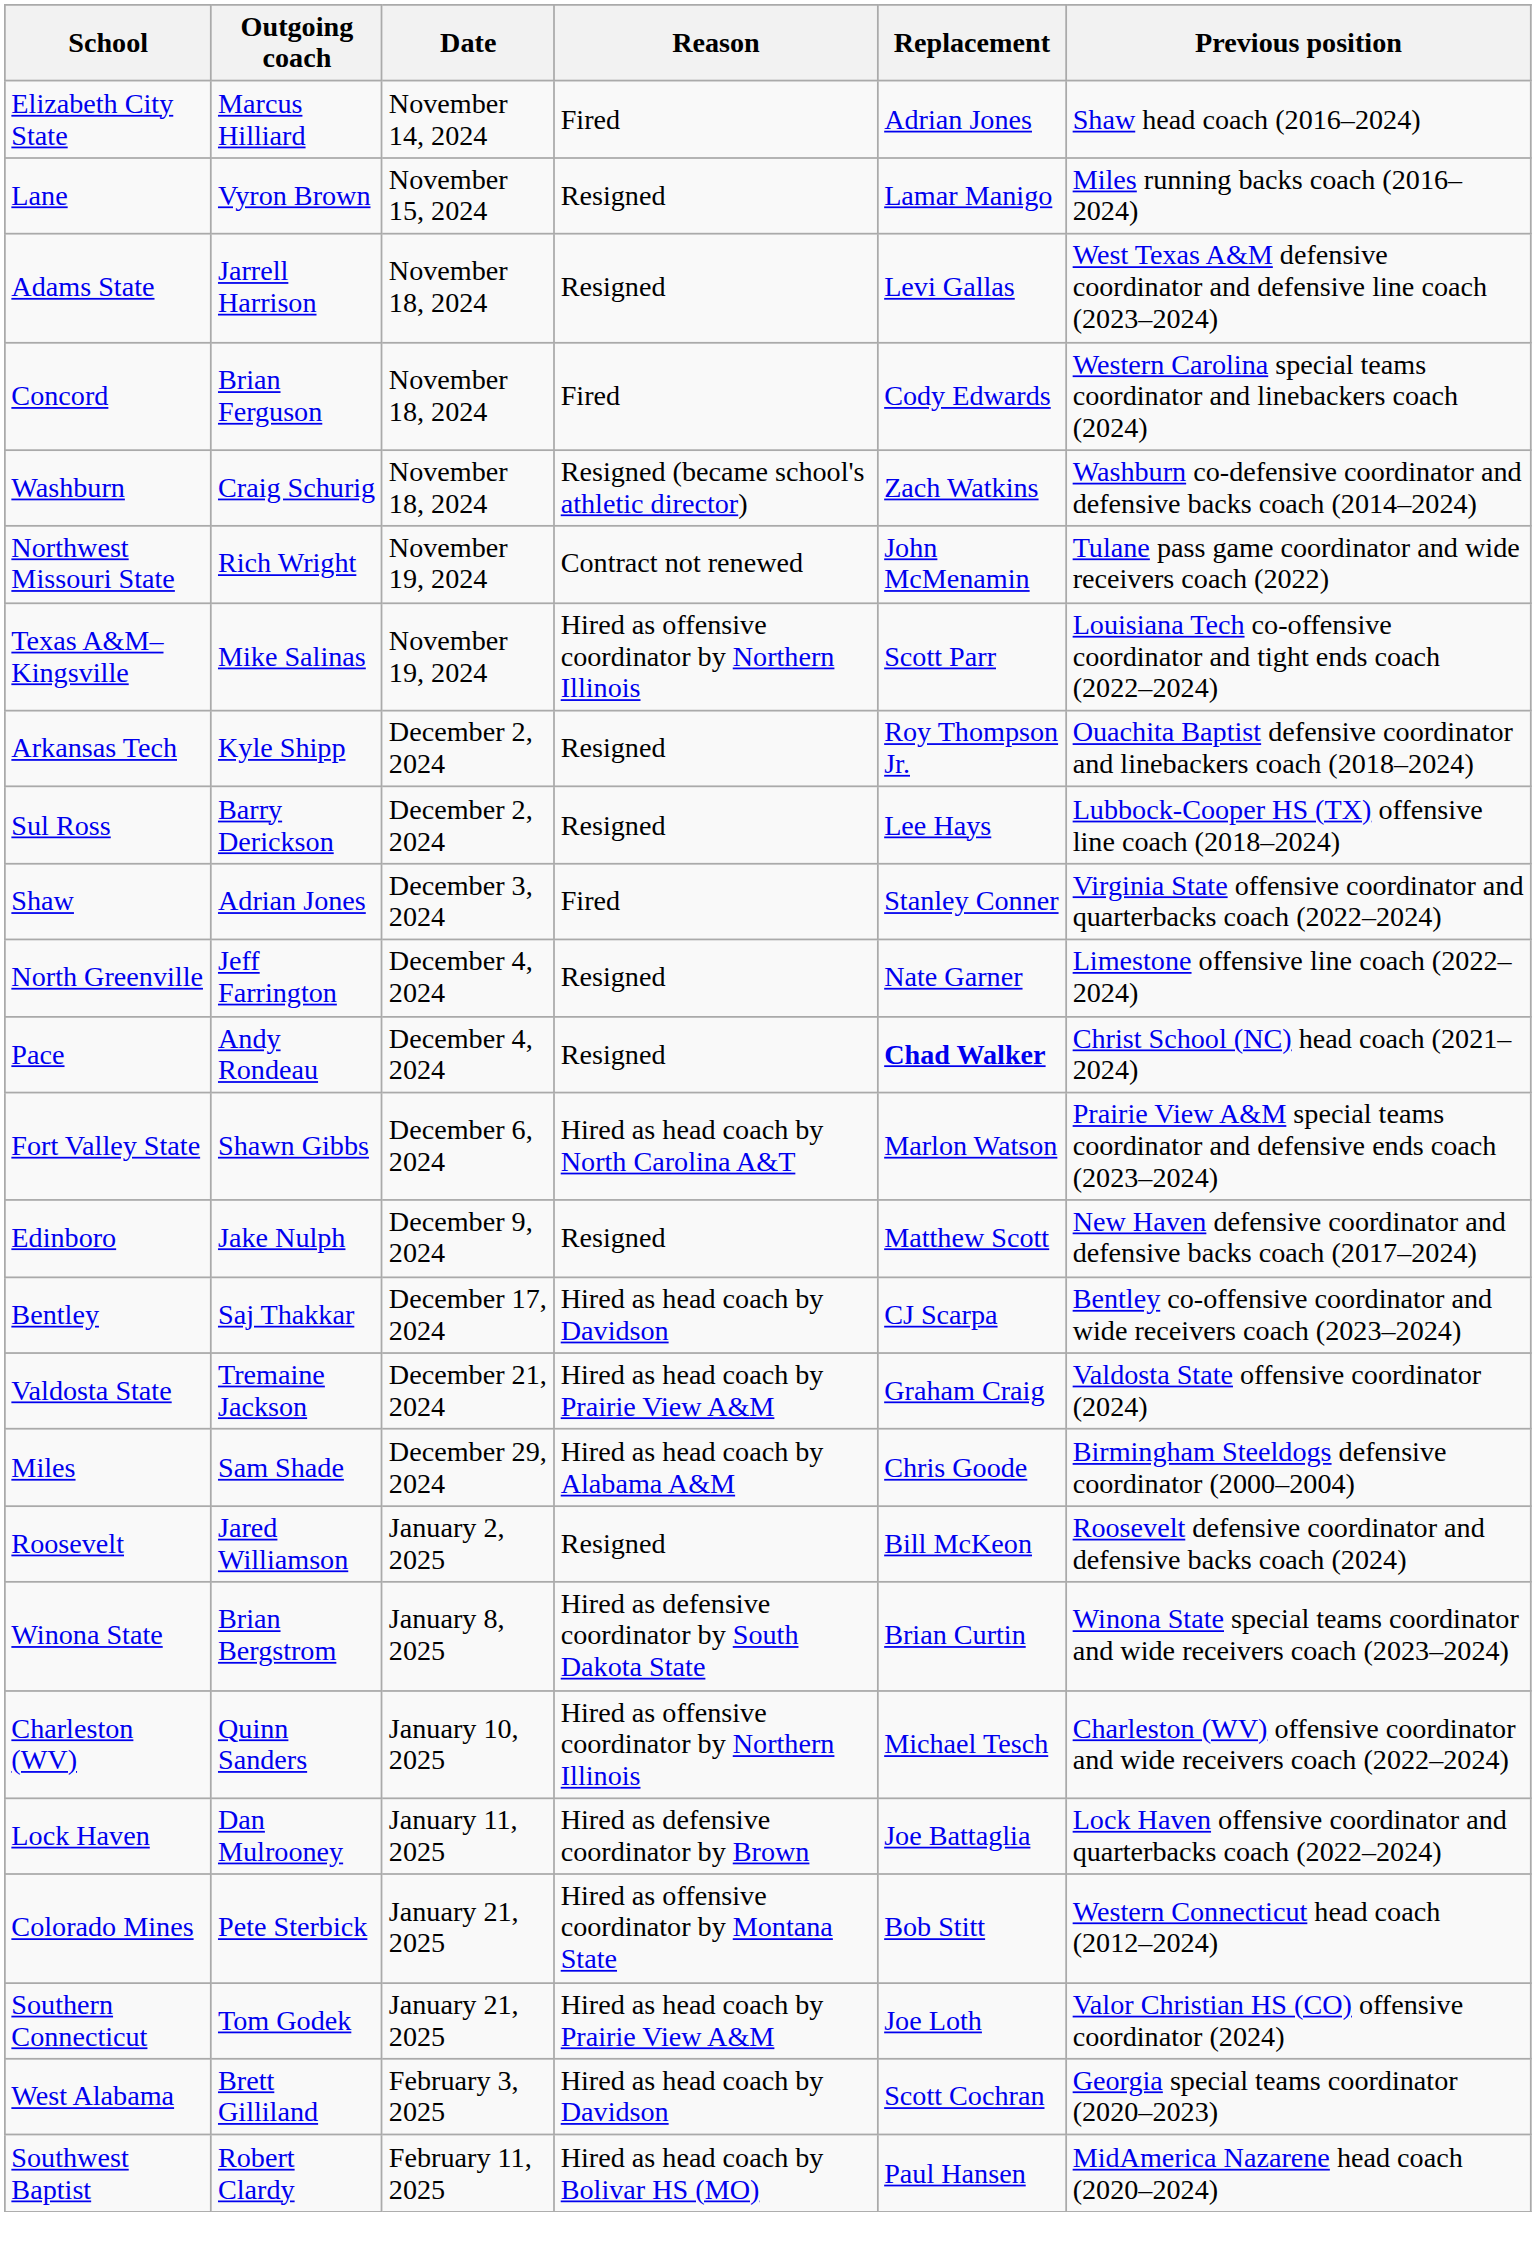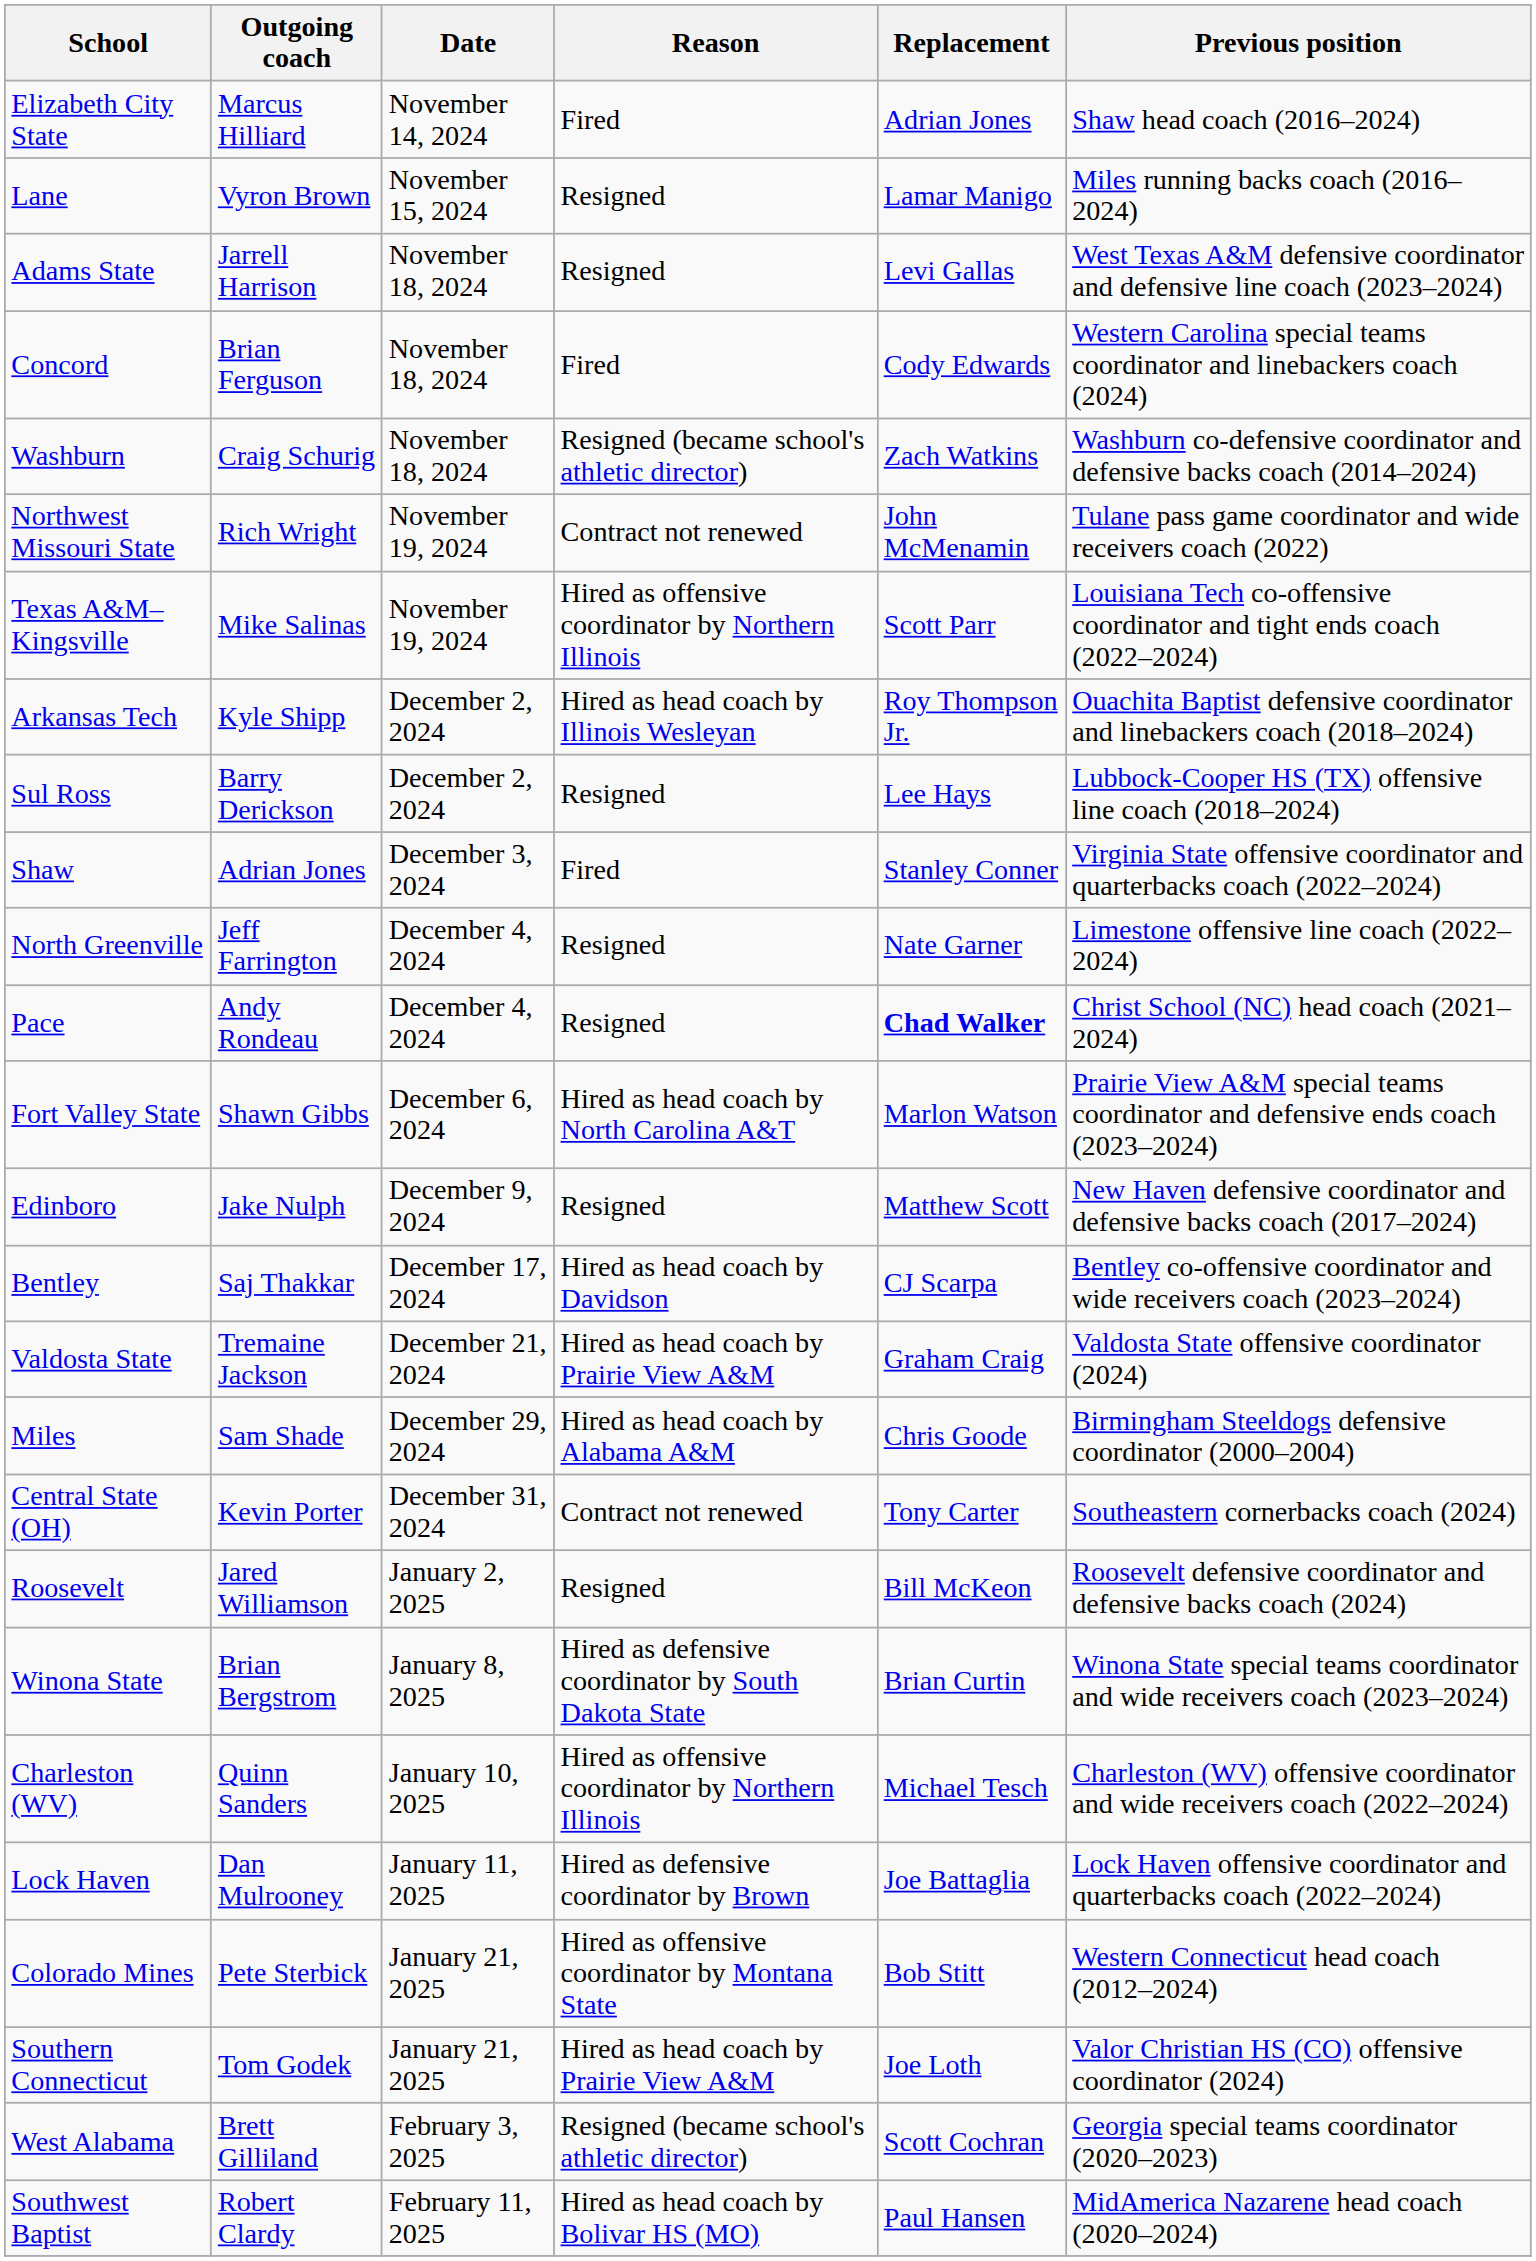Arkansas Tech | Reason: Resigned -> Hired as head coach by Illinois Wesleyan
+ row: Central State (OH) | Kevin Porter | December 31, 2024 | Contract not renewed | Tony Carter | Southeastern cornerbacks coach (2024)
West Alabama | Reason: Hired as head coach by Davidson -> Resigned (became school's athletic director)
